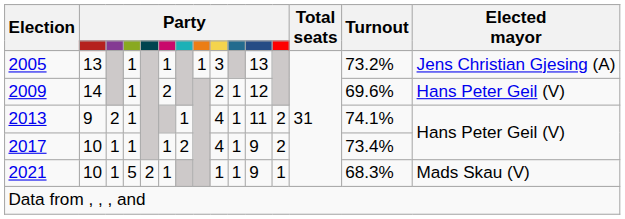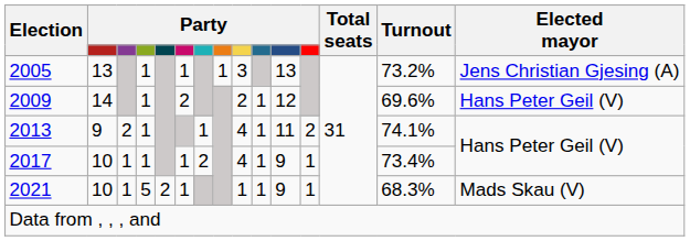2017 | column 12: 2 -> 1
